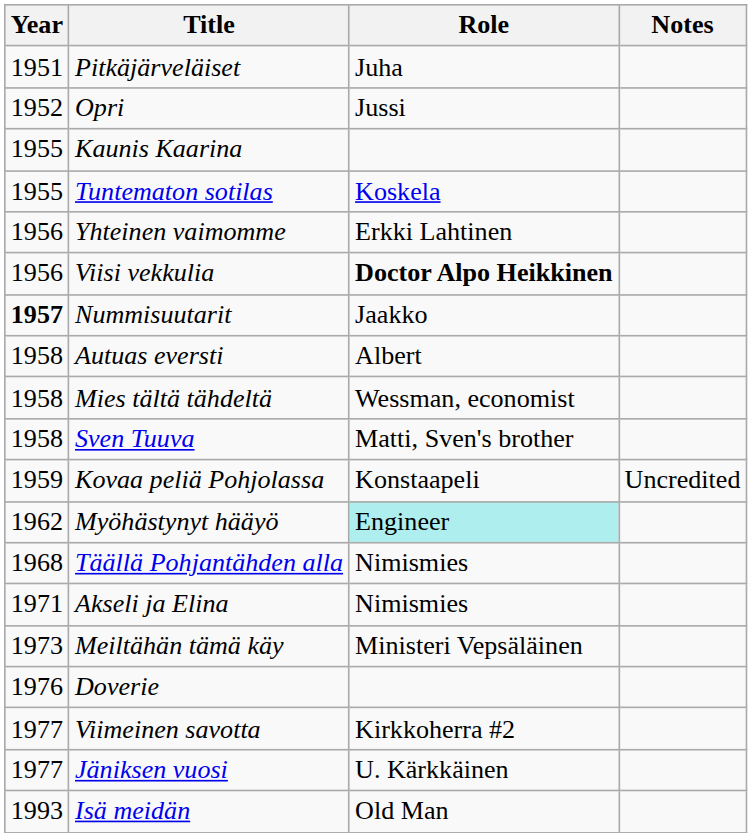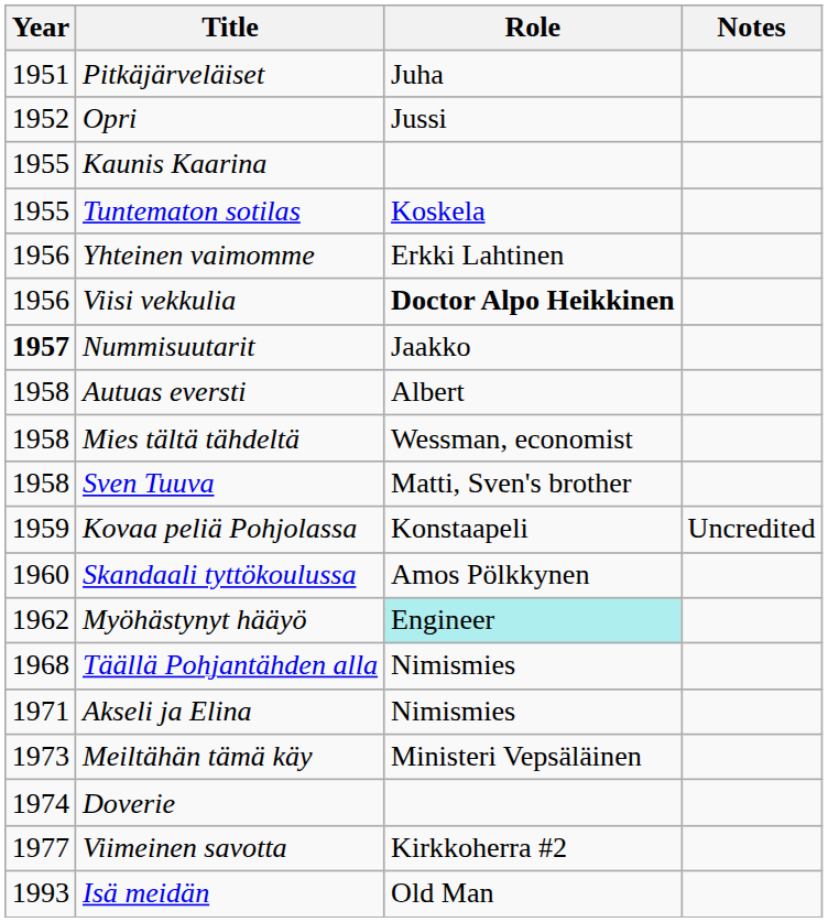+ row: 1960 | Skandaali tyttökoulussa | Amos Pölkkynen
Doverie | Year: 1976 -> 1974
- row: 1977 | Jäniksen vuosi | U. Kärkkäinen
